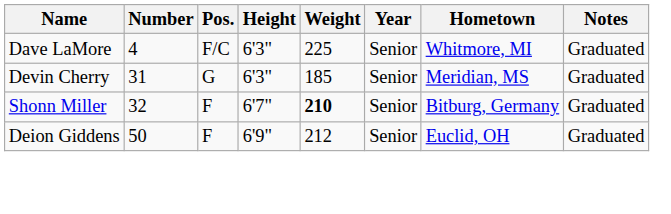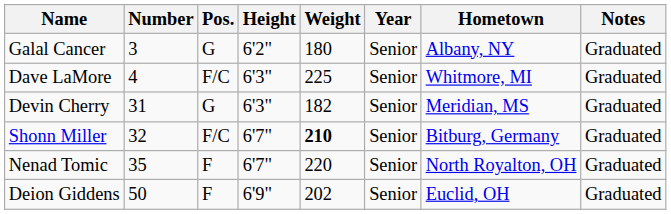+ row: Galal Cancer | 3 | G | 6'2" | 180 | Senior | Albany, NY | Graduated
Devin Cherry | Weight: 185 -> 182
Shonn Miller | Pos.: F -> F/C
+ row: Nenad Tomic | 35 | F | 6'7" | 220 | Senior | North Royalton, OH | Graduated
Deion Giddens | Weight: 212 -> 202
